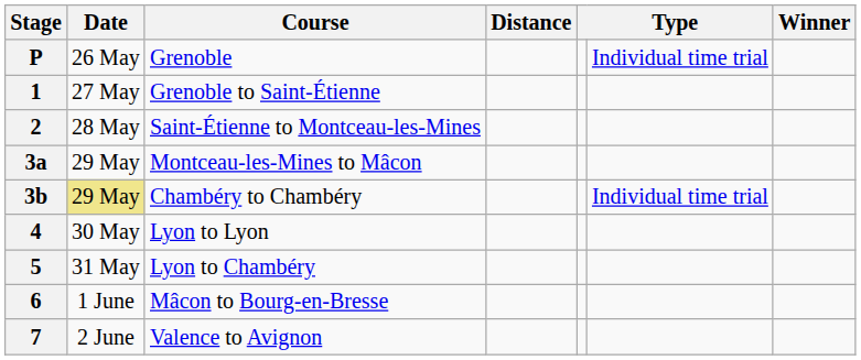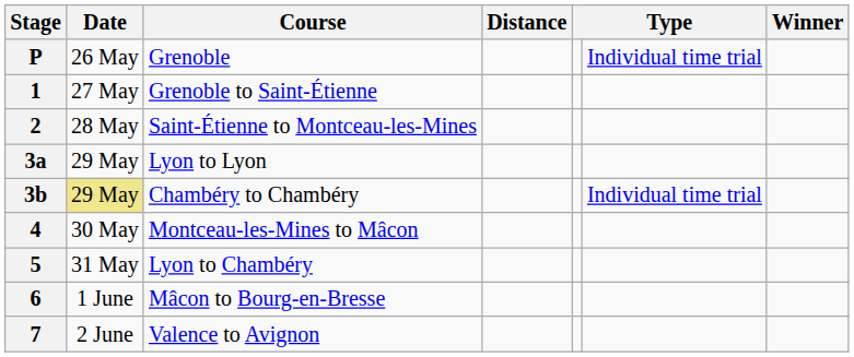3a | Course: Montceau-les-Mines to Mâcon -> Lyon to Lyon
4 | Course: Lyon to Lyon -> Montceau-les-Mines to Mâcon
